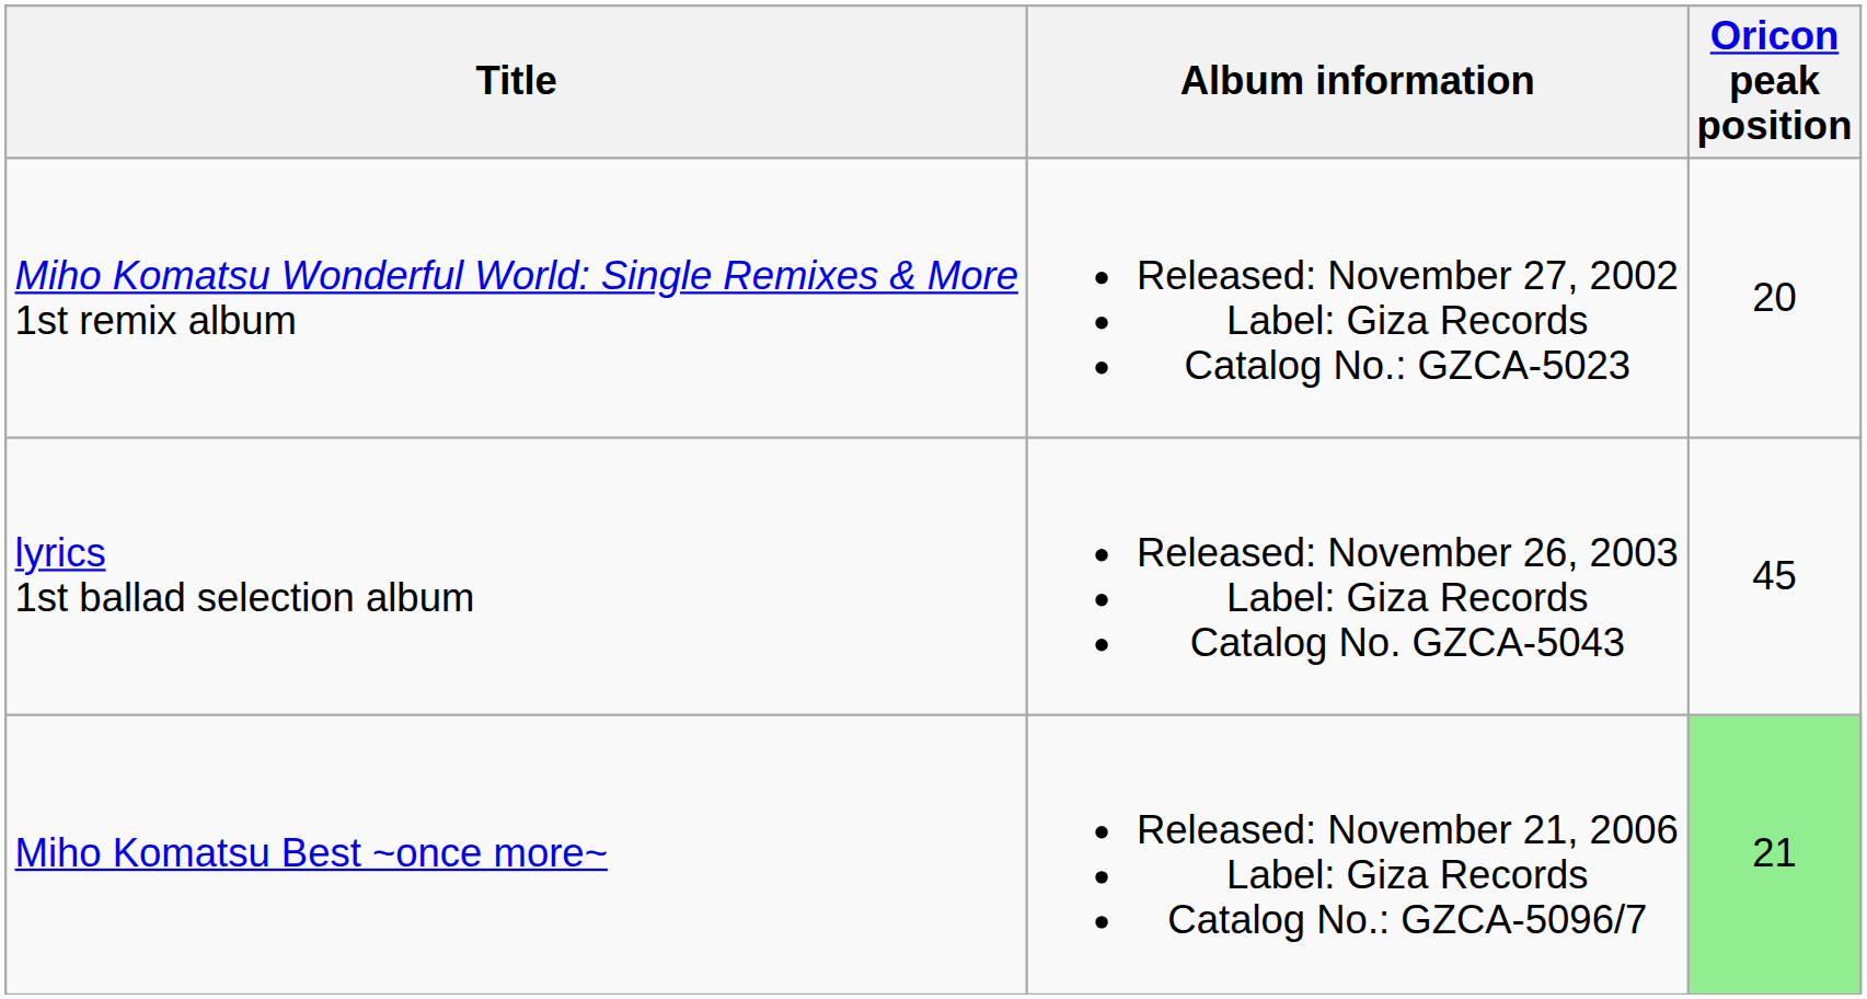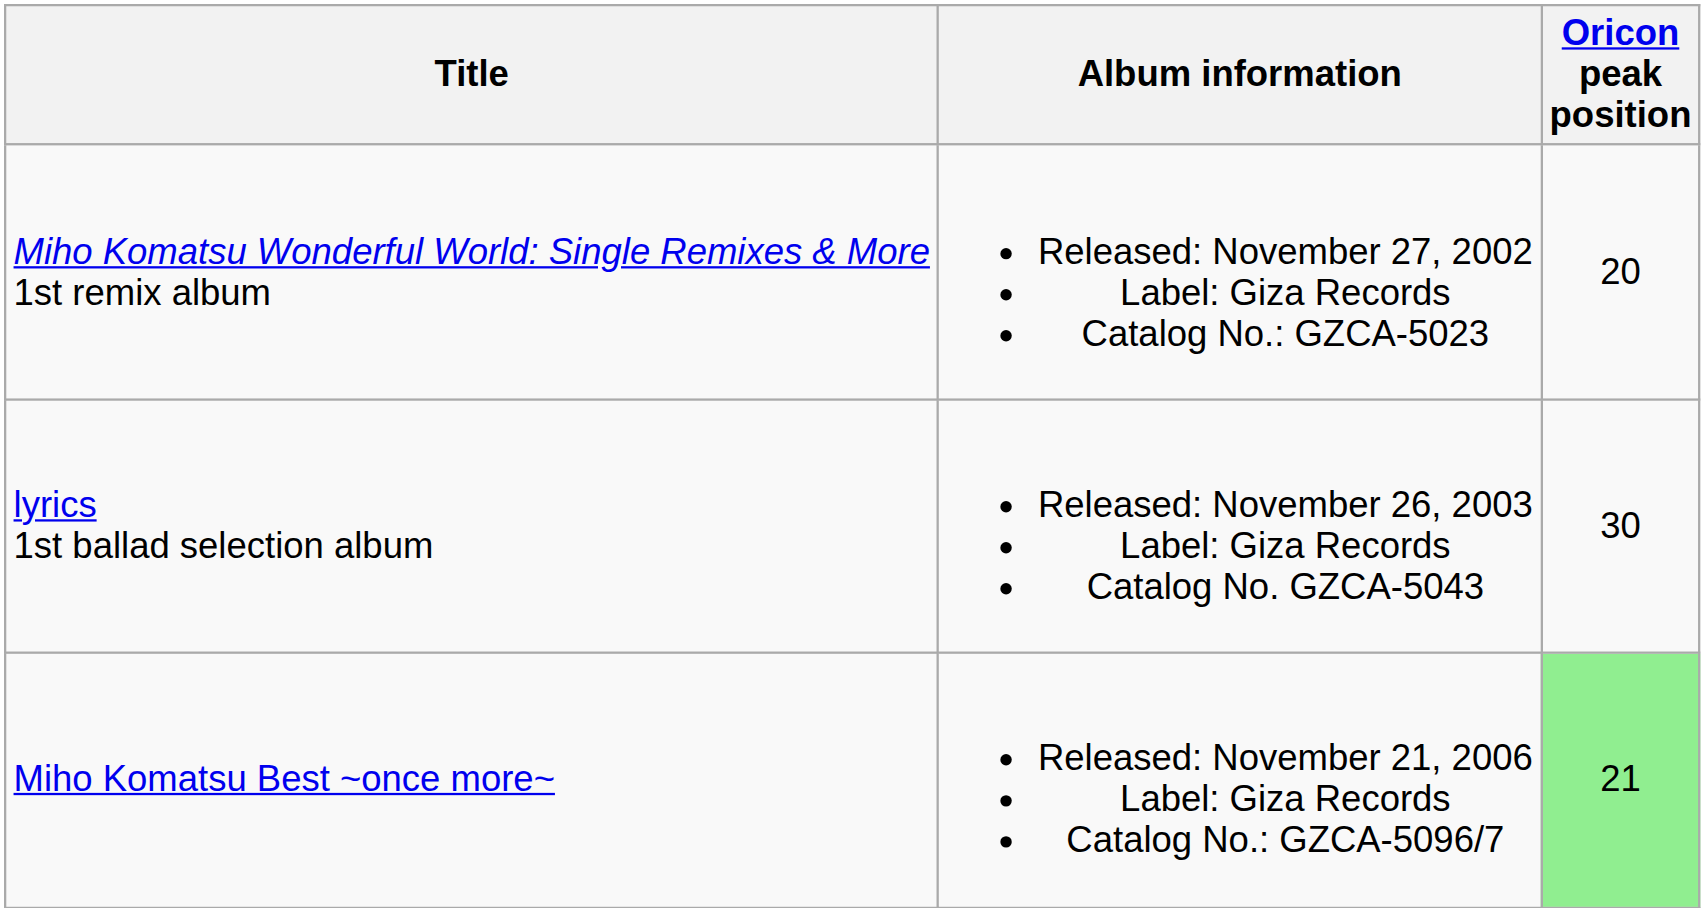lyrics 1st ballad selection album | Oricon peak position: 45 -> 30
